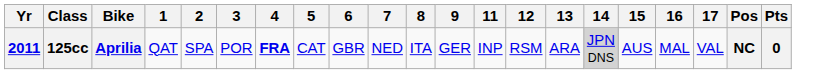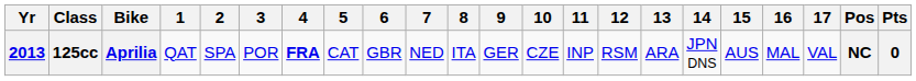+ column: 10 | CZE
125cc | Yr: 2011 -> 2013
125cc | 14: lightgrey background -> no background
